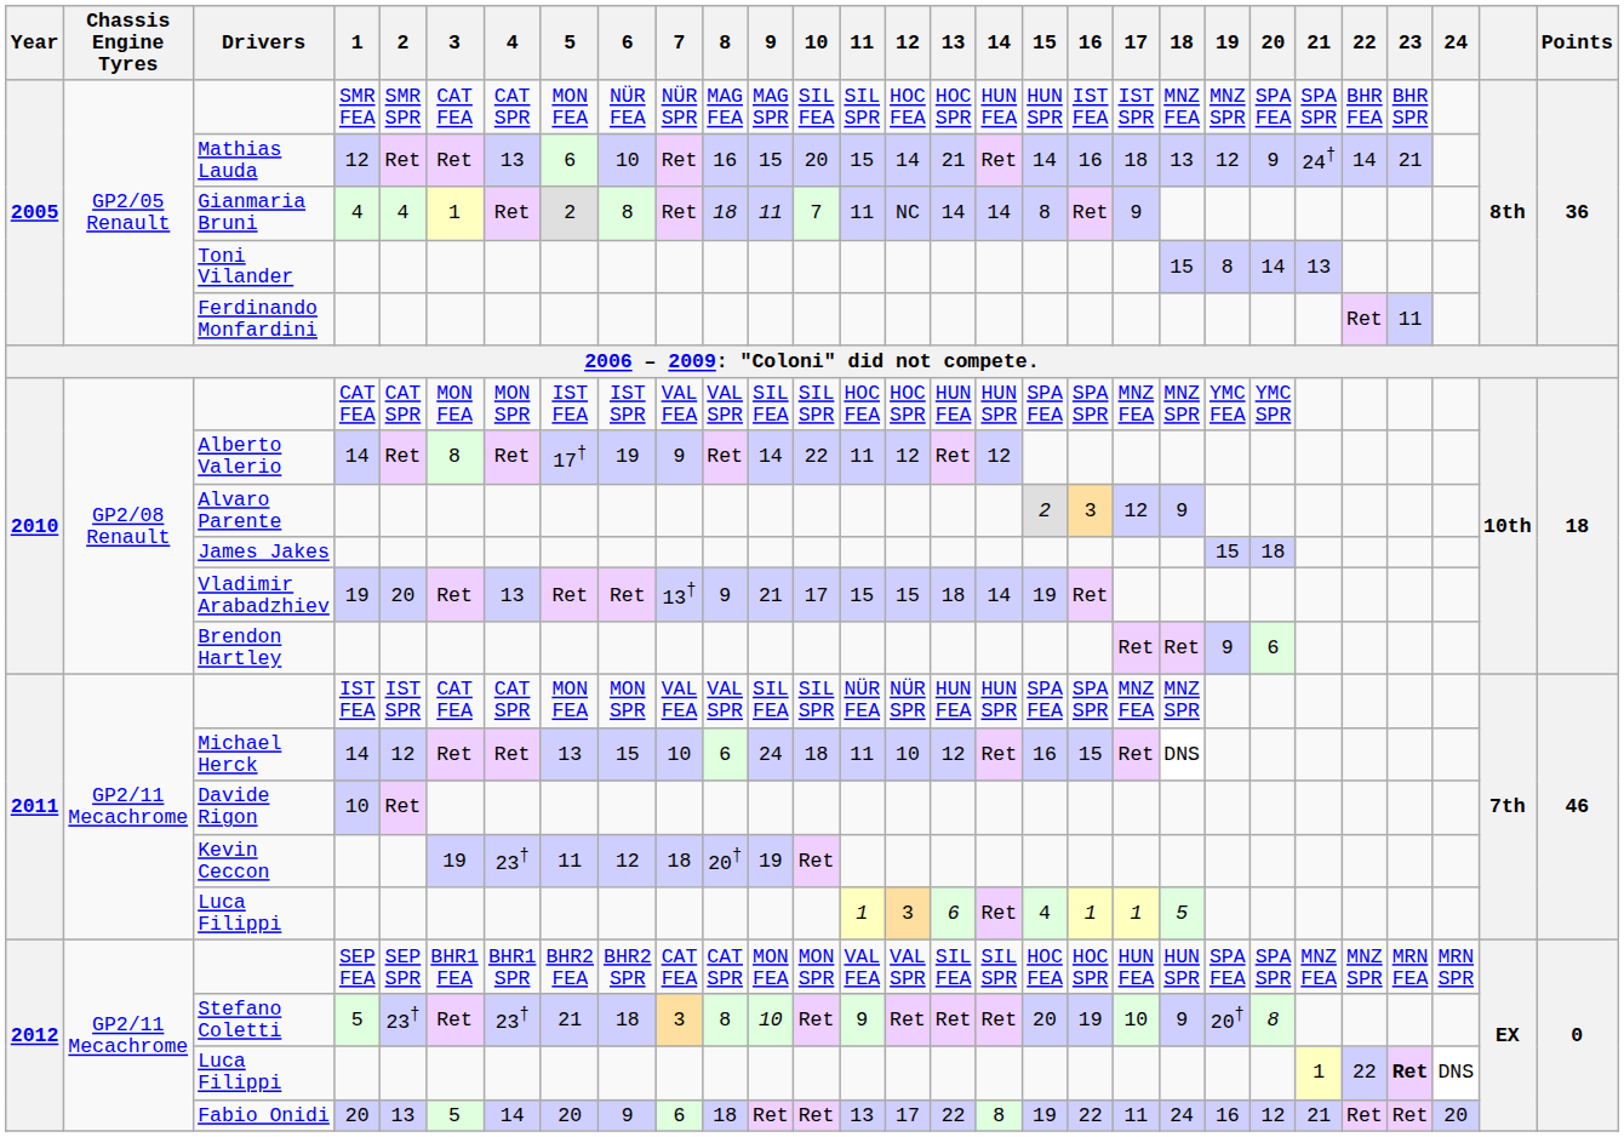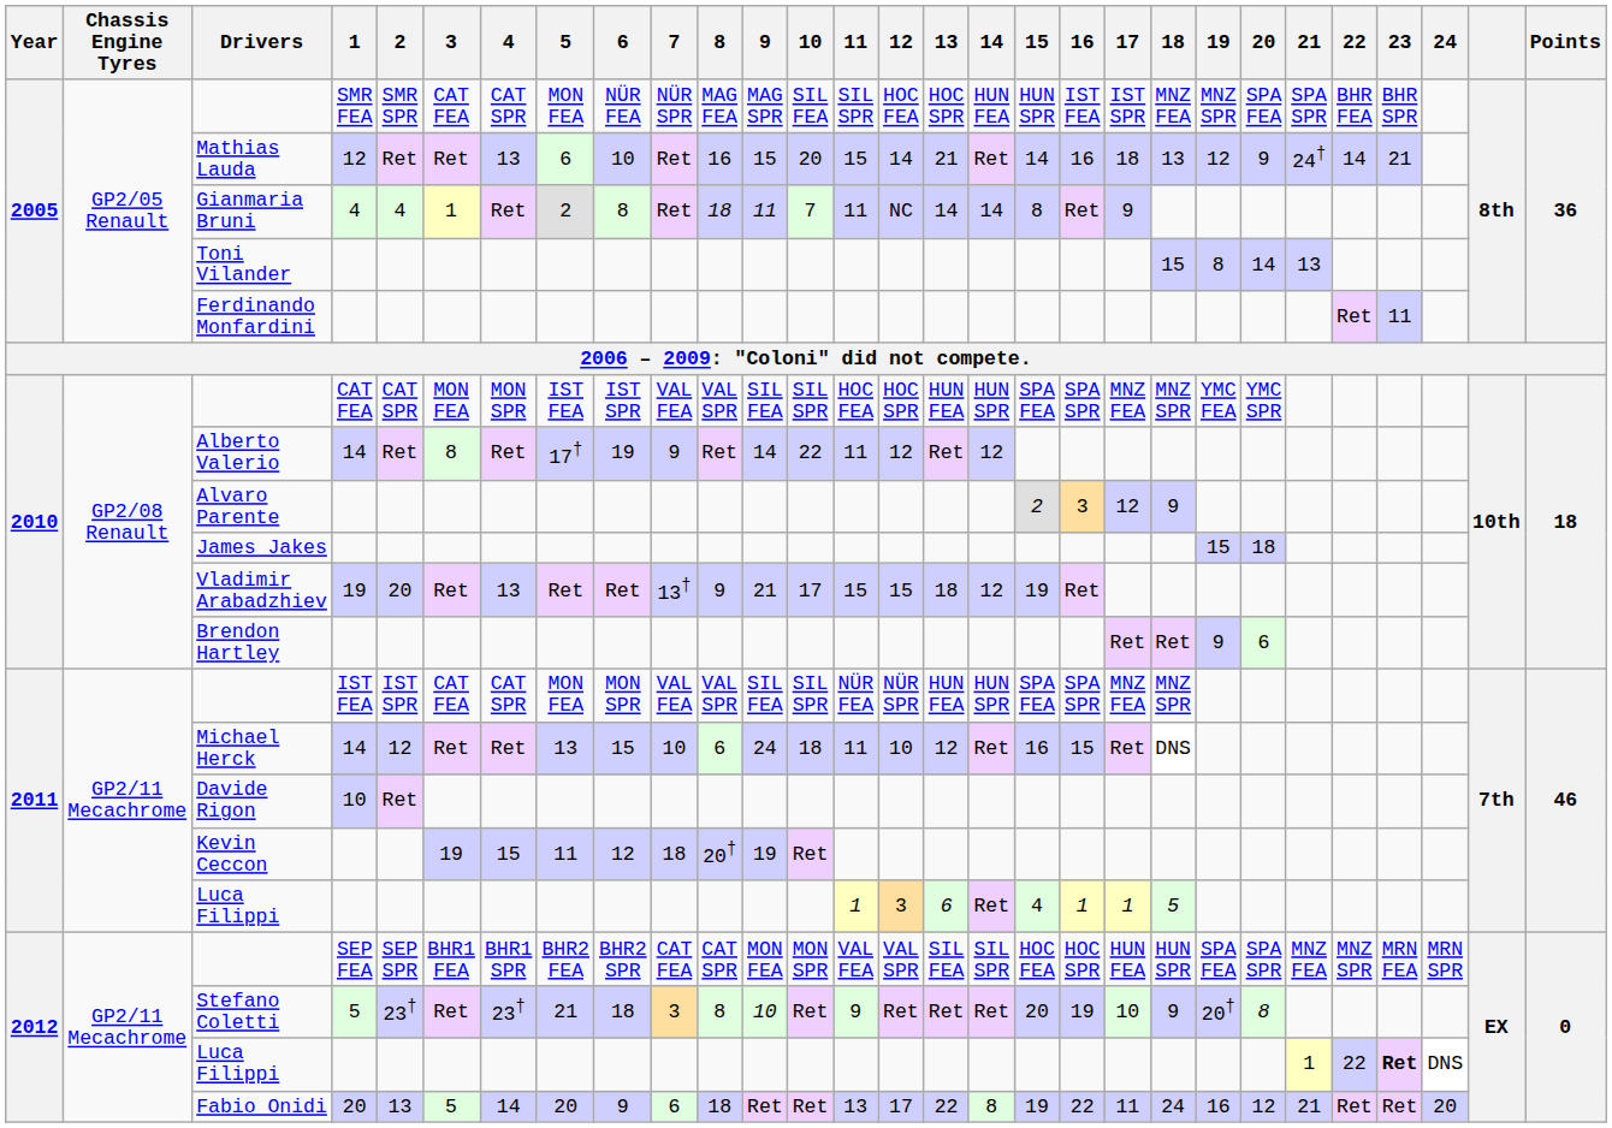Vladimir Arabadzhiev | 14: 14 -> 12
Kevin Ceccon | 4: 23† -> 15
